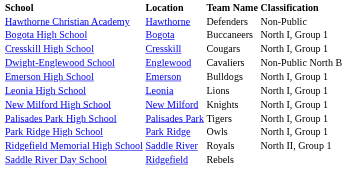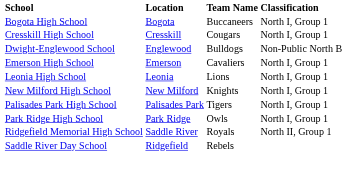- row: Hawthorne Christian Academy | Hawthorne | Defenders | Non-Public
Dwight-Englewood School | Team Name: Cavaliers -> Bulldogs
Emerson High School | Team Name: Bulldogs -> Cavaliers
